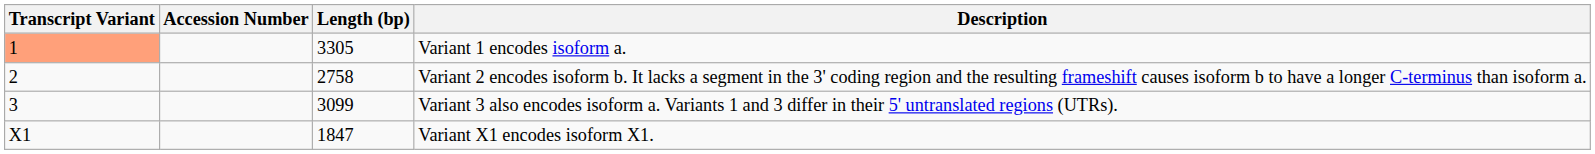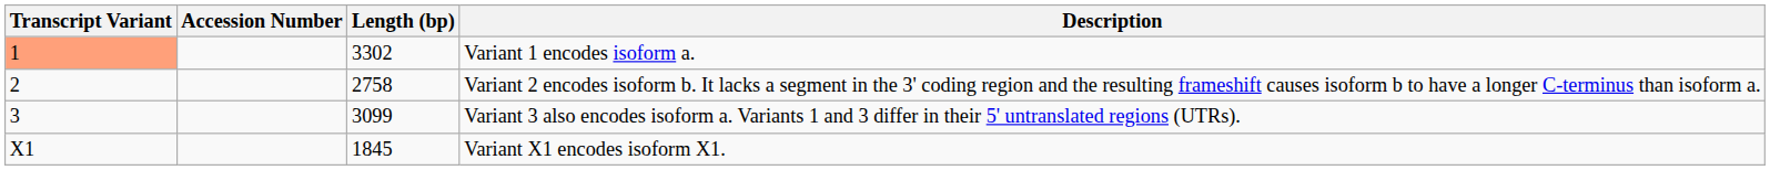Variant 1 encodes isoform a. | Length (bp): 3305 -> 3302
Variant X1 encodes isoform X1. | Length (bp): 1847 -> 1845
